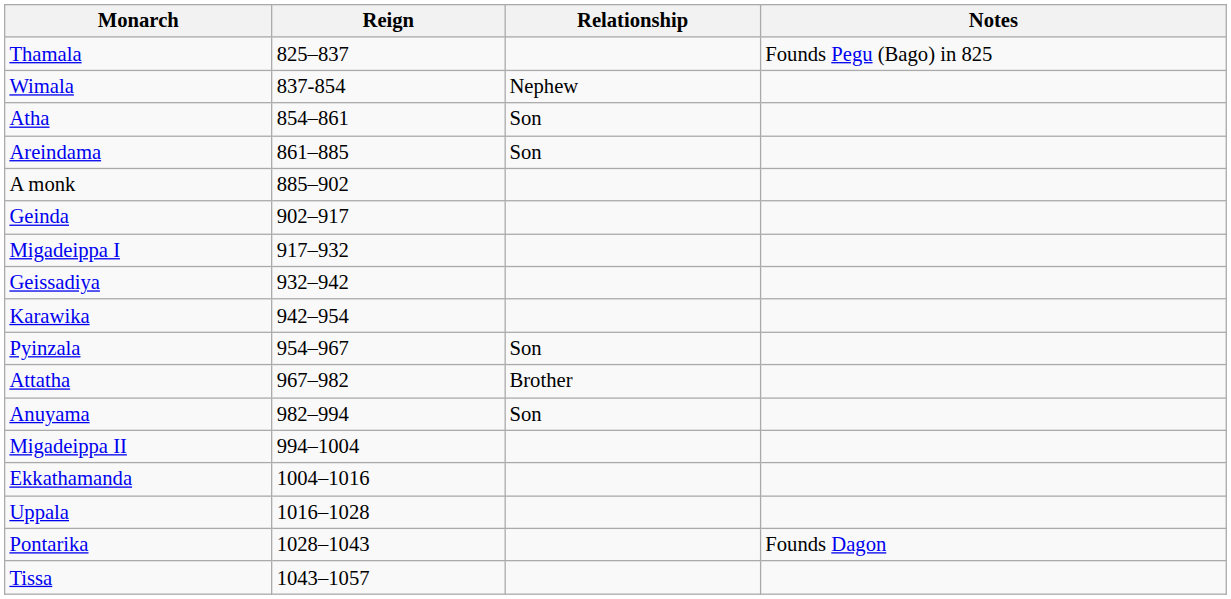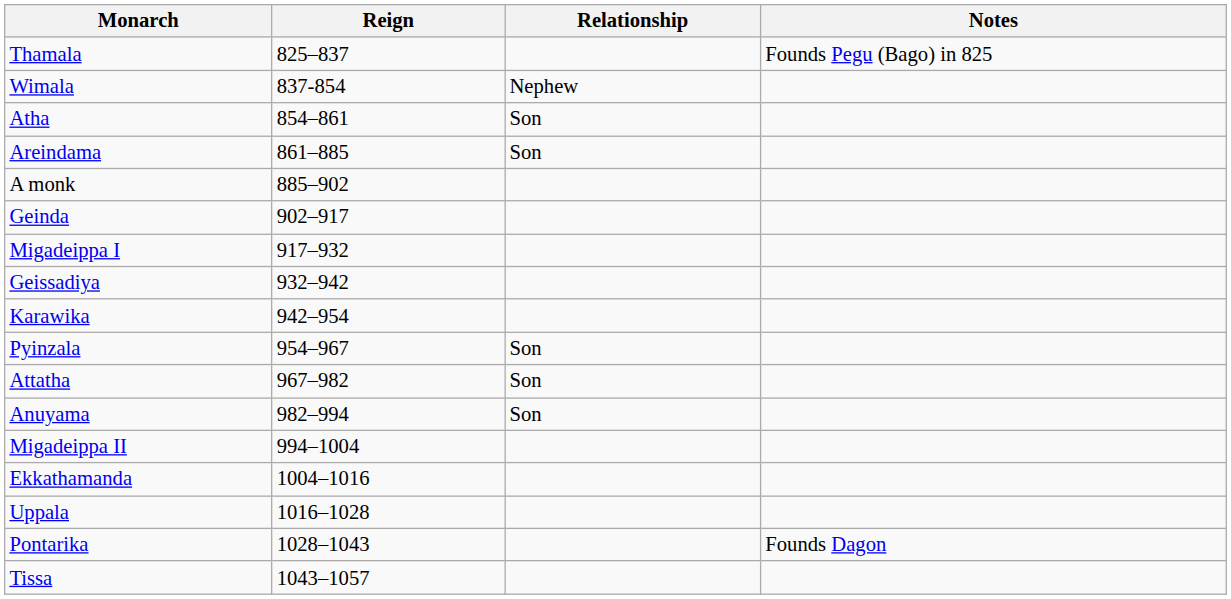Attatha | Relationship: Brother -> Son
